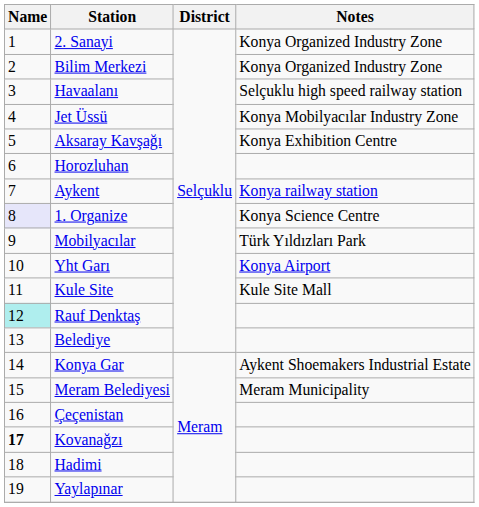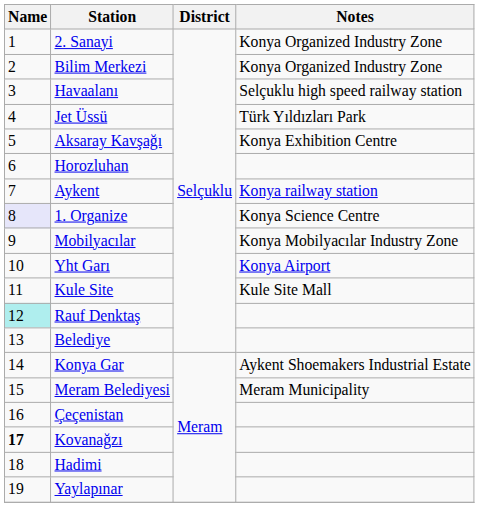Jet Üssü | Notes: Konya Mobilyacılar Industry Zone -> Türk Yıldızları Park
Mobilyacılar | Notes: Türk Yıldızları Park -> Konya Mobilyacılar Industry Zone
